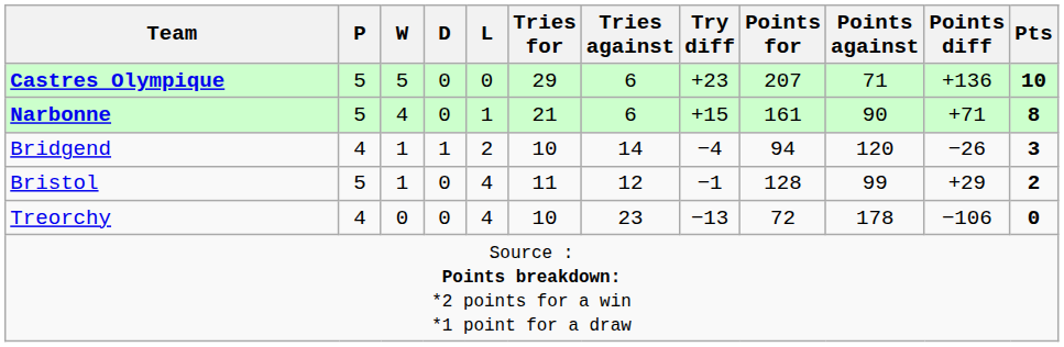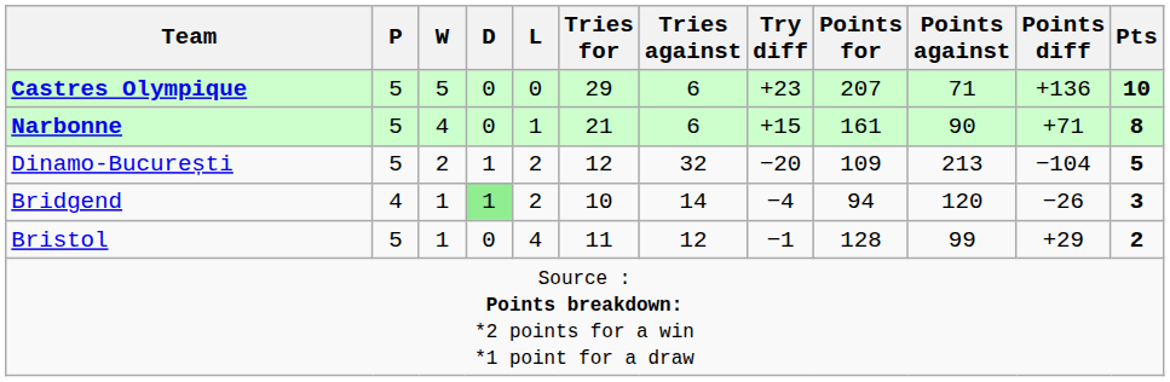+ row: Dinamo-București | 5 | 2 | 1 | 2 | 12 | 32 | −20 | 109 | 213 | −104 | 5
Bridgend | D: no background -> lightgreen background
- row: Treorchy | 4 | 0 | 0 | 4 | 10 | 23 | −13 | 72 | 178 | −106 | 0
